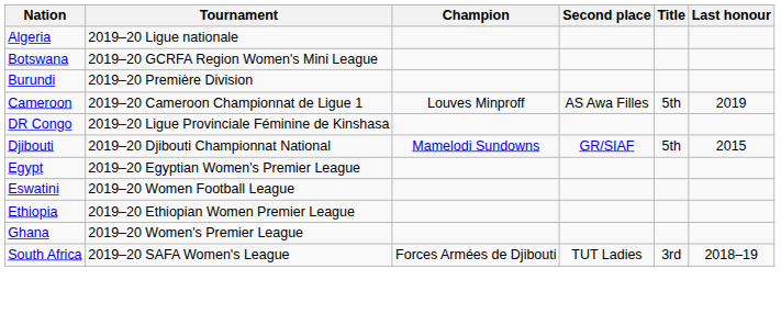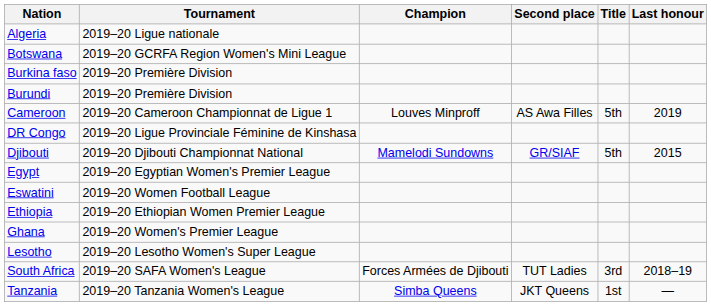+ row: Burkina faso | 2019–20 Première Division
+ row: Lesotho | 2019–20 Lesotho Women's Super League
+ row: Tanzania | 2019–20 Tanzania Women's League | Simba Queens | JKT Queens | 1st | —
